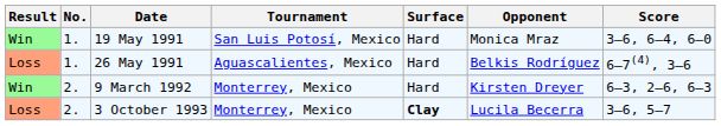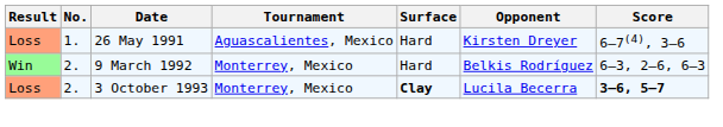- row: Win | 1. | 19 May 1991 | San Luis Potosí, Mexico | Hard | Monica Mraz | 3–6, 6–4, 6–0
26 May 1991 | Opponent: Belkis Rodríguez -> Kirsten Dreyer
9 March 1992 | Opponent: Kirsten Dreyer -> Belkis Rodríguez
3 October 1993 | Score: normal -> bold
